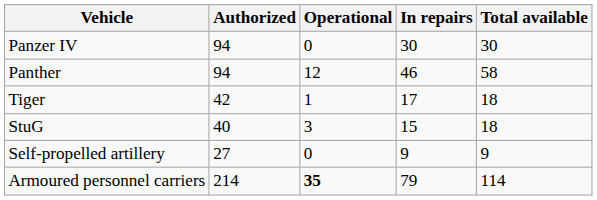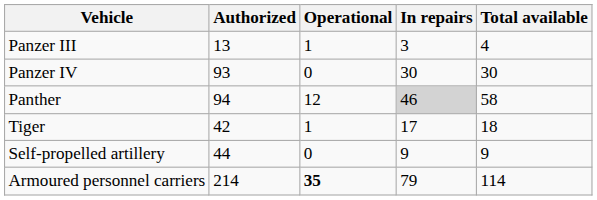+ row: Panzer III | 13 | 1 | 3 | 4
Panzer IV | Authorized: 94 -> 93
Panther | In repairs: no background -> lightgrey background
- row: StuG | 40 | 3 | 15 | 18
Self-propelled artillery | Authorized: 27 -> 44
